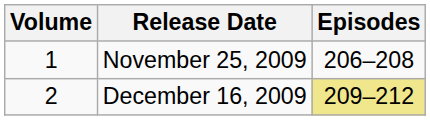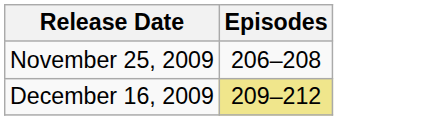- column: Volume | 1 | 2
